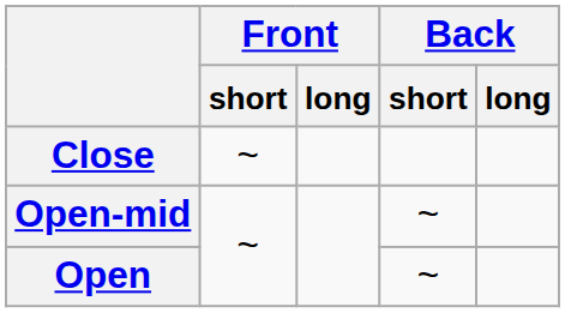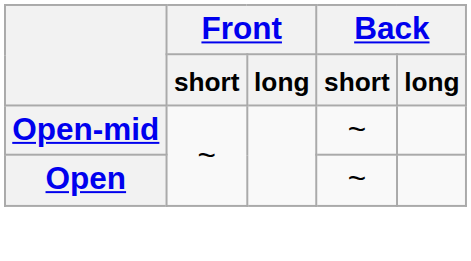- row: Close | ~
